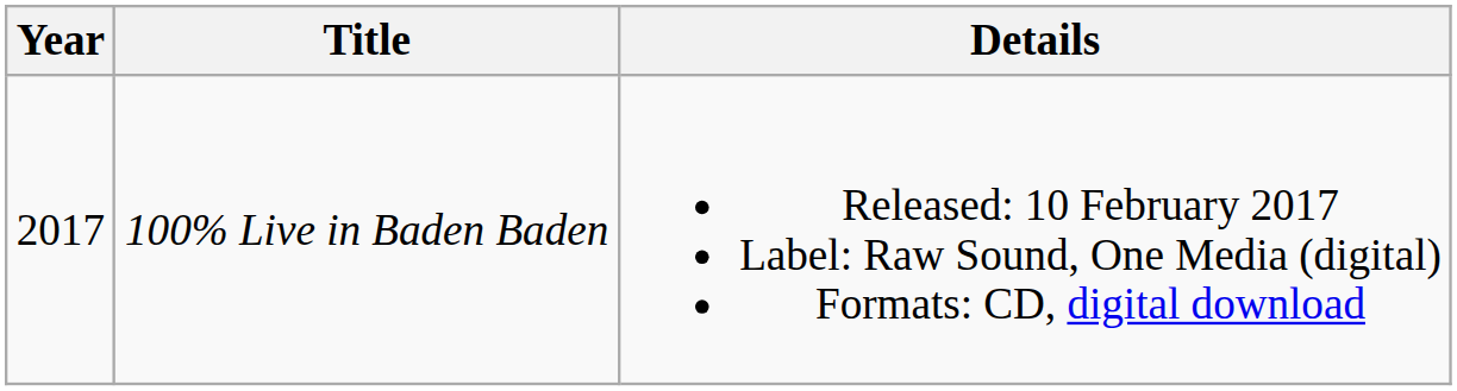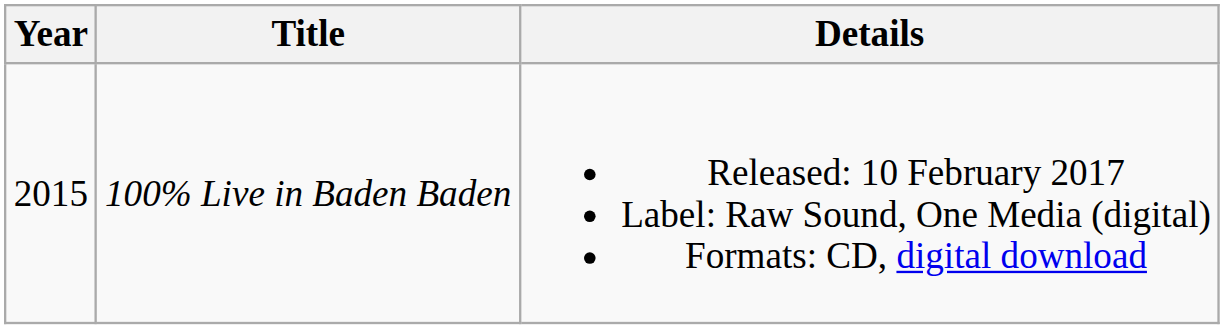100% Live in Baden Baden | Year: 2017 -> 2015
